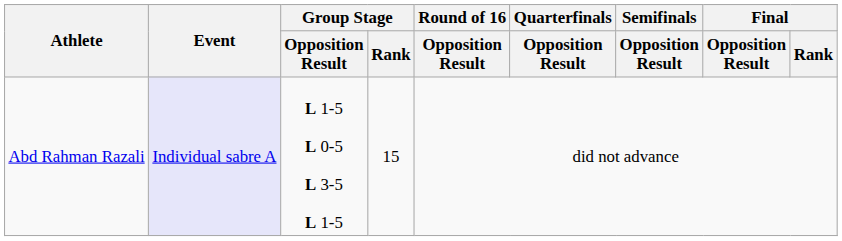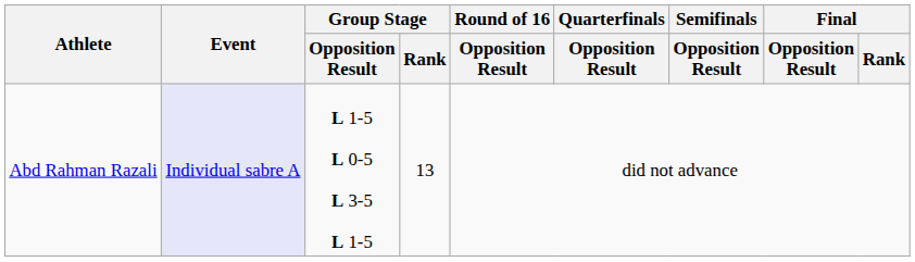Abd Rahman Razali | Group Stage / Rank: 15 -> 13
